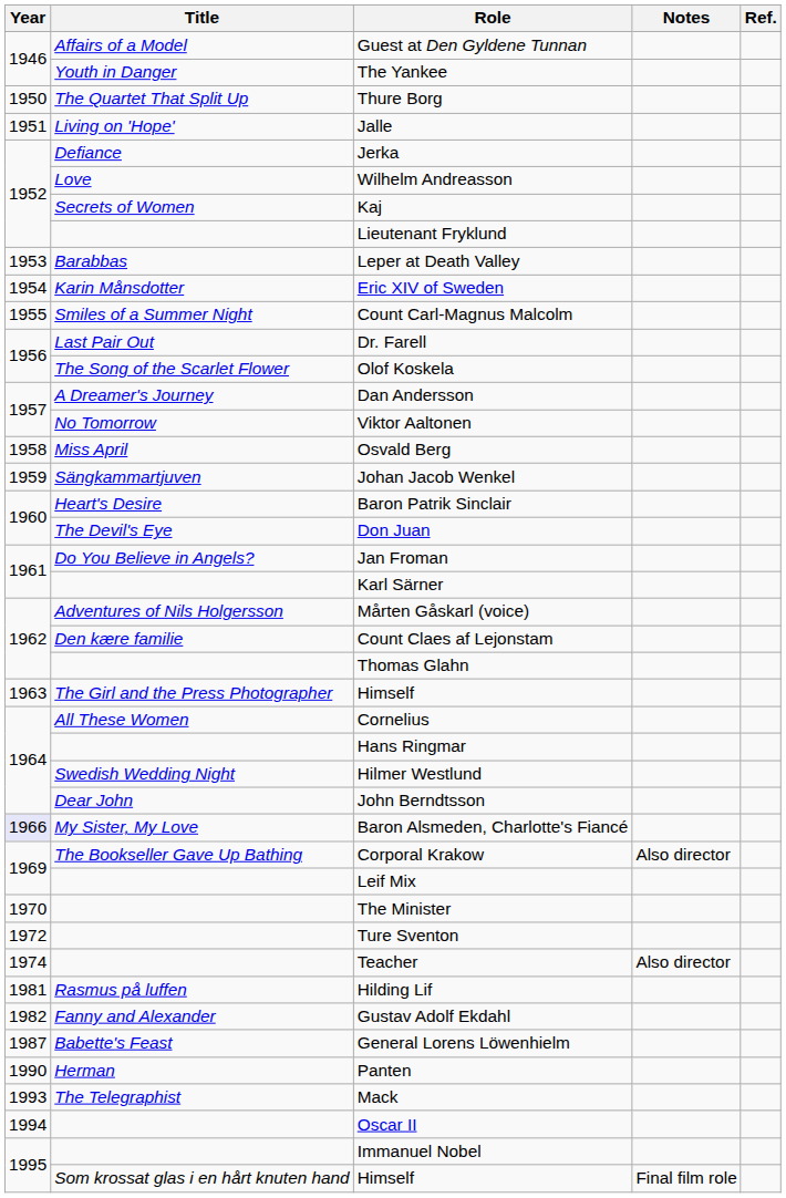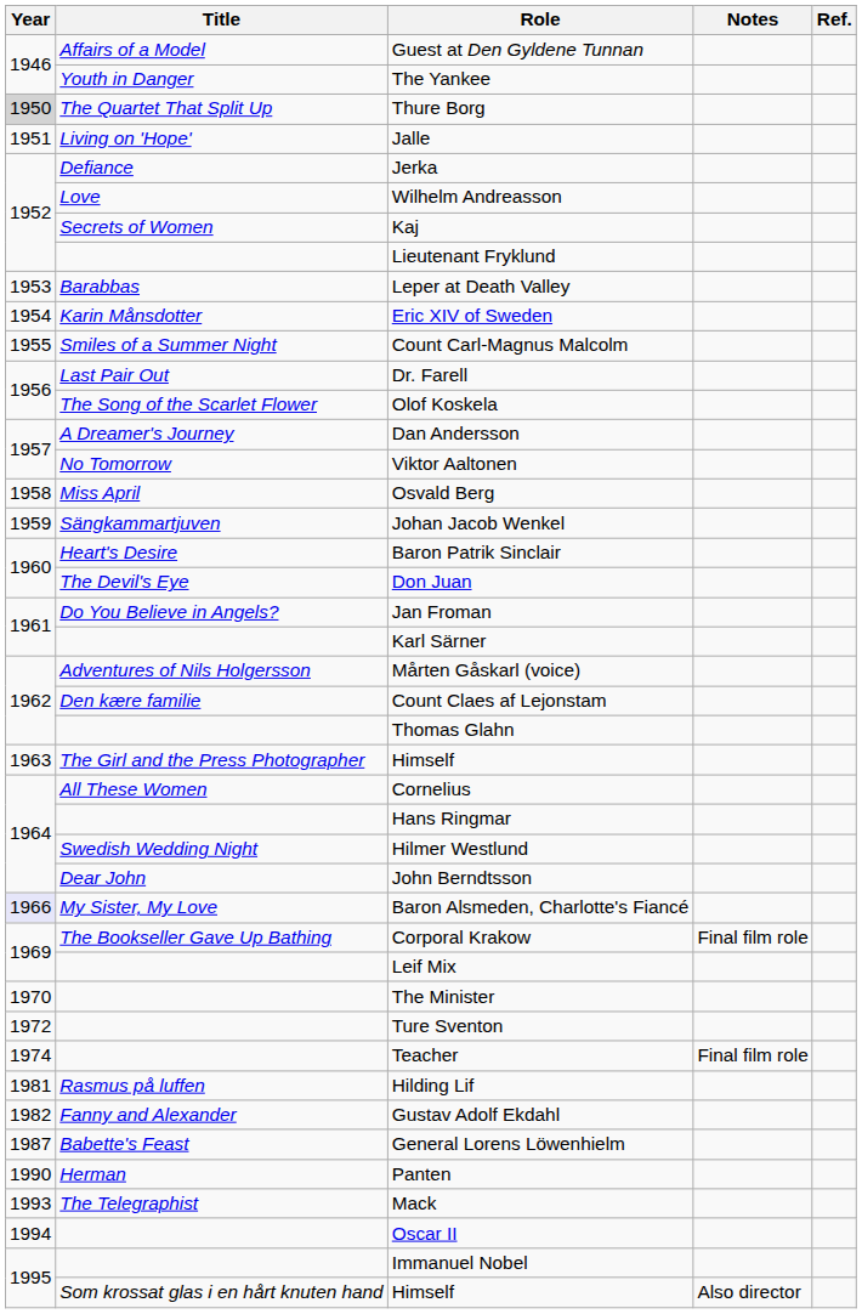Thure Borg | Year: no background -> lightgrey background
Corporal Krakow | Notes: Also director -> Final film role
Teacher | Notes: Also director -> Final film role
Som krossat glas i en hårt knuten hand / Himself | Notes: Final film role -> Also director
